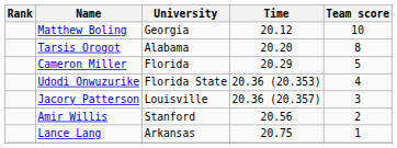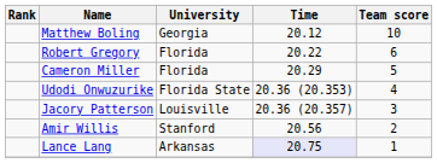- row: Tarsis Orogot | Alabama | 20.20 | 8
+ row: Robert Gregory | Florida | 20.22 | 6
Lance Lang | Time: no background -> lavender background
